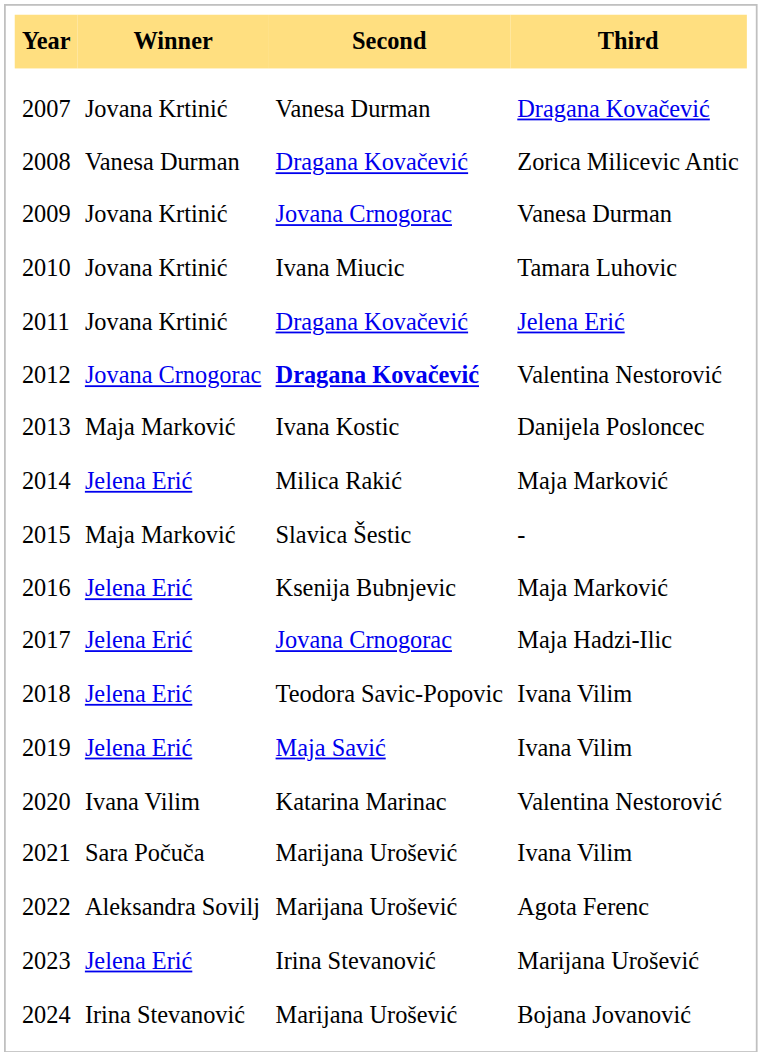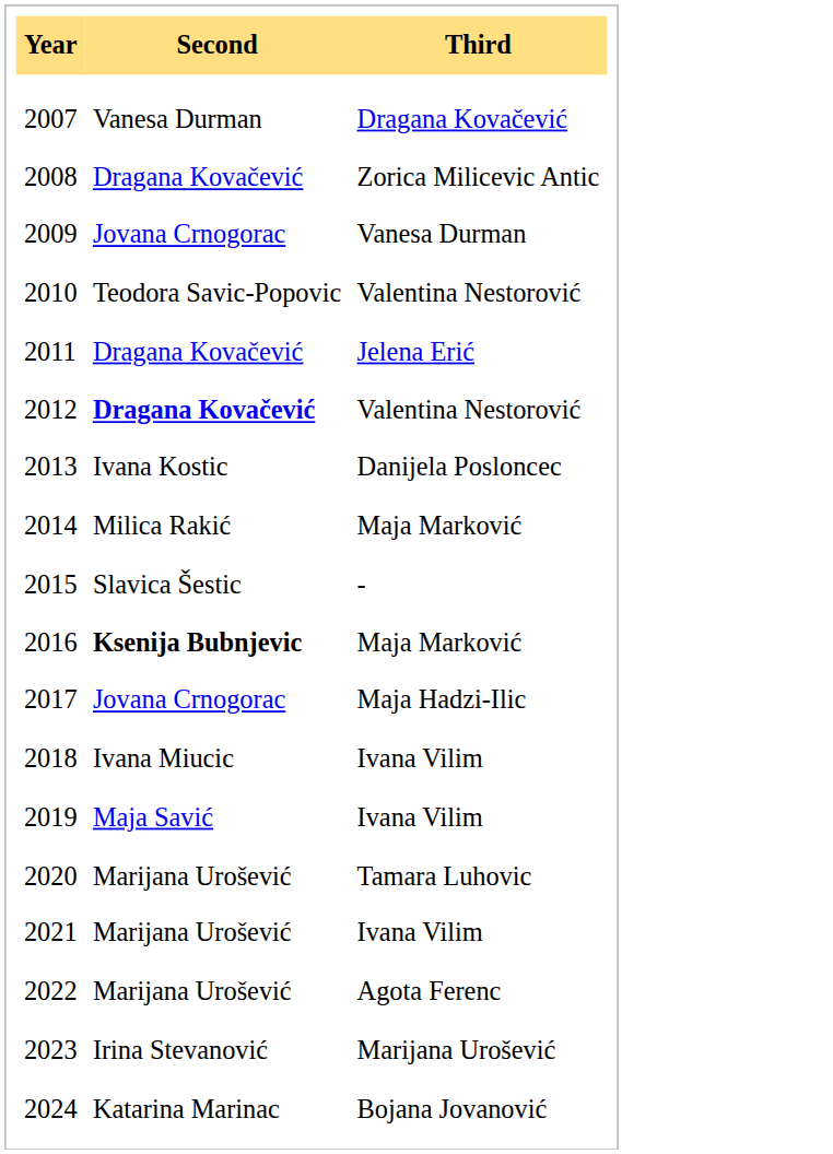- column: Winner | Jovana Krtinić | Vanesa Durman | Jovana Krtinić | Jovana Krtinić | Jovana Krtinić | Jovana Crnogorac | Maja Marković | Jelena Erić | Maja Marković | Jelena Erić | Jelena Erić | Jelena Erić | Jelena Erić | Ivana Vilim | Sara Počuča | Aleksandra Sovilj | Jelena Erić | Irina Stevanović
2010 | Second: Ivana Miucic -> Teodora Savic-Popovic
2010 | Third: Tamara Luhovic -> Valentina Nestorović
2016 | Second: normal -> bold
2018 | Second: Teodora Savic-Popovic -> Ivana Miucic
2020 | Second: Katarina Marinac -> Marijana Urošević
2020 | Third: Valentina Nestorović -> Tamara Luhovic
2024 | Second: Marijana Urošević -> Katarina Marinac
